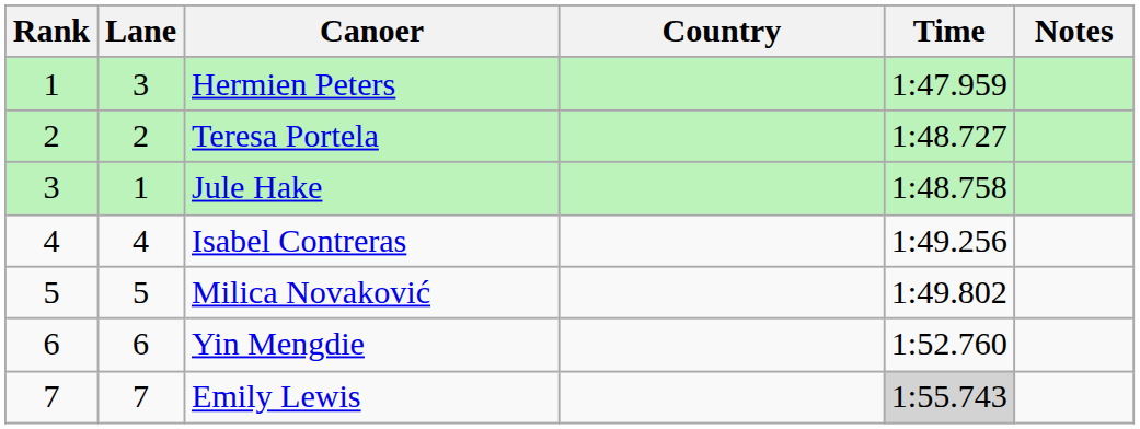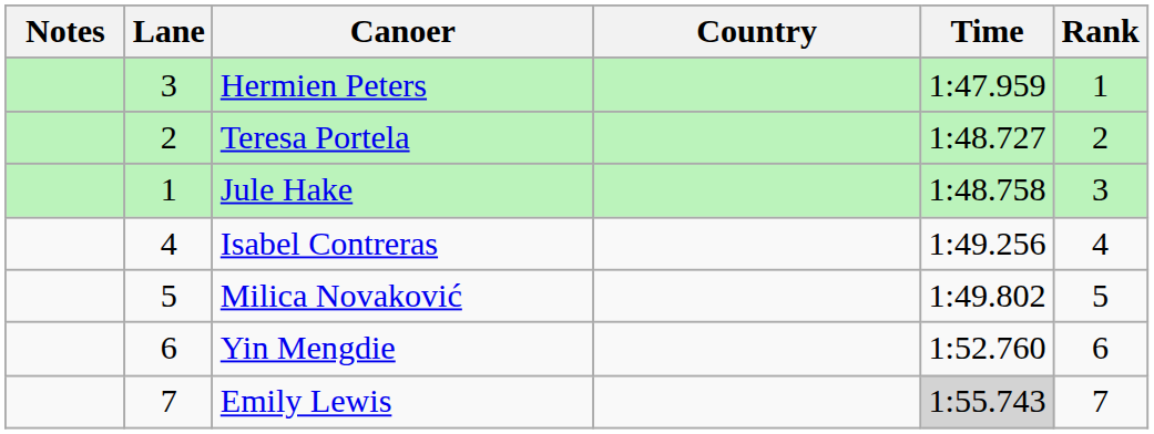columns swapped: Rank <-> Notes
